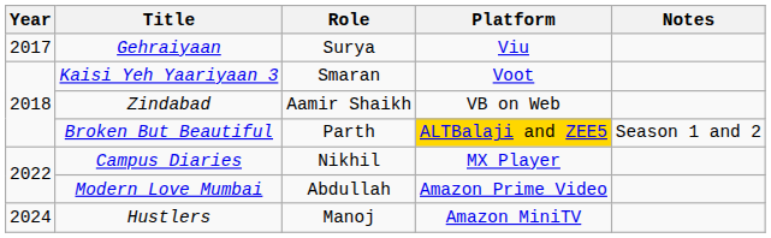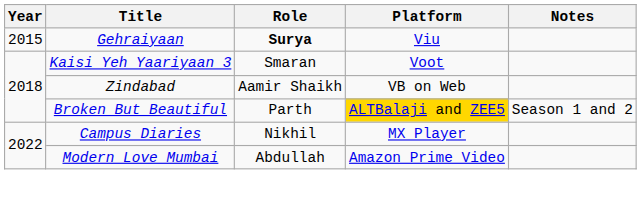Gehraiyaan | Year: 2017 -> 2015
Gehraiyaan | Role: normal -> bold
- row: 2024 | Hustlers | Manoj | Amazon MiniTV
